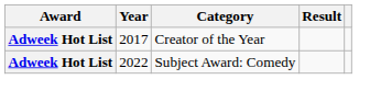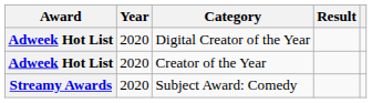+ row: Adweek Hot List | 2020 | Digital Creator of the Year
Creator of the Year | Year: 2017 -> 2020
Subject Award: Comedy | Award: Adweek Hot List -> Streamy Awards
Subject Award: Comedy | Year: 2022 -> 2020
